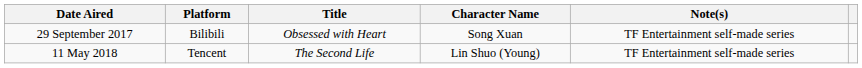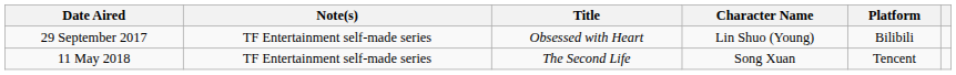columns swapped: Platform <-> Note(s)
29 September 2017 | Character Name: Song Xuan -> Lin Shuo (Young)
11 May 2018 | Character Name: Lin Shuo (Young) -> Song Xuan
